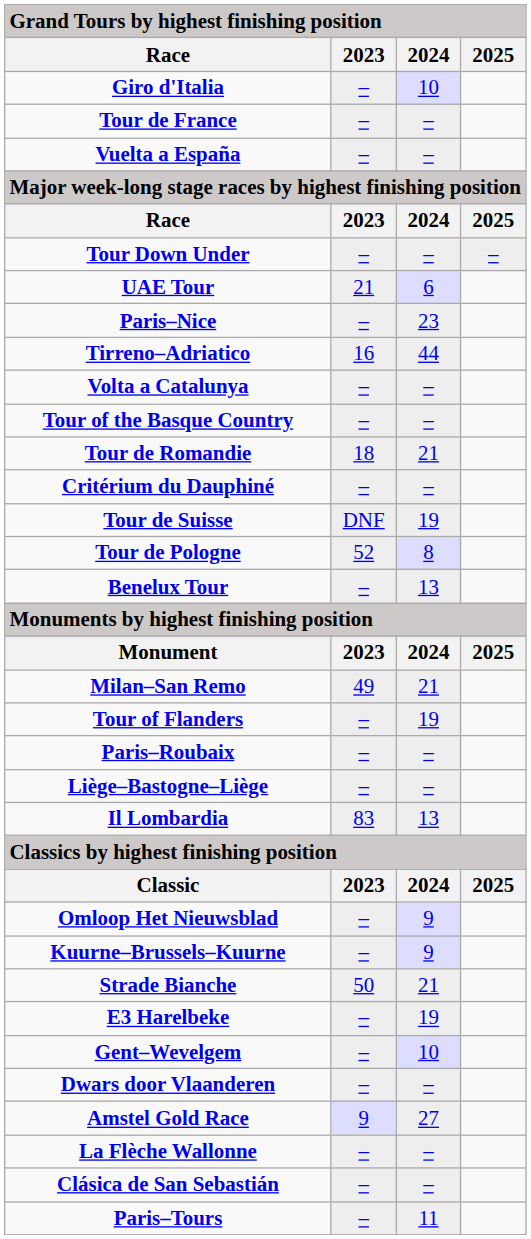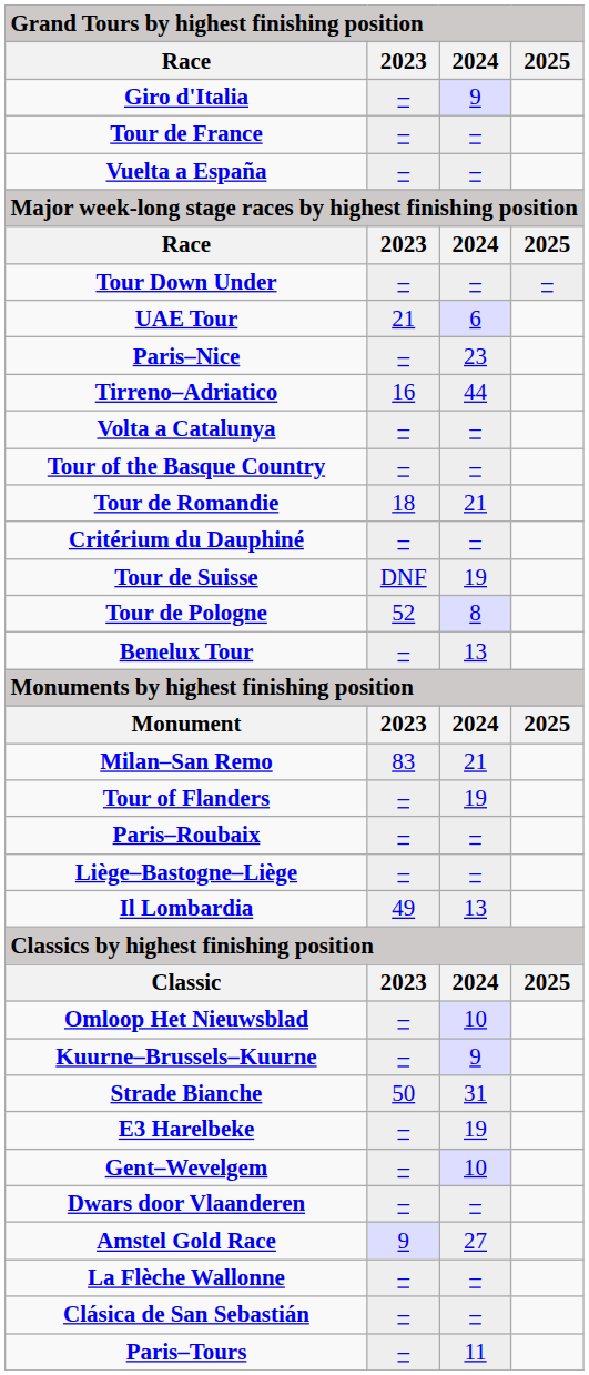Giro d'Italia | 2024: 10 -> 9
Milan–San Remo | 2023: 49 -> 83
Il Lombardia | 2023: 83 -> 49
Omloop Het Nieuwsblad | 2024: 9 -> 10
Strade Bianche | 2024: 21 -> 31
